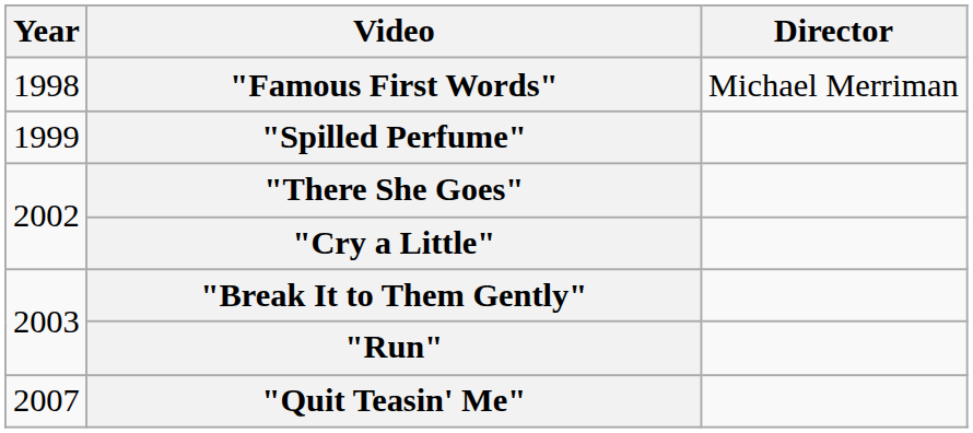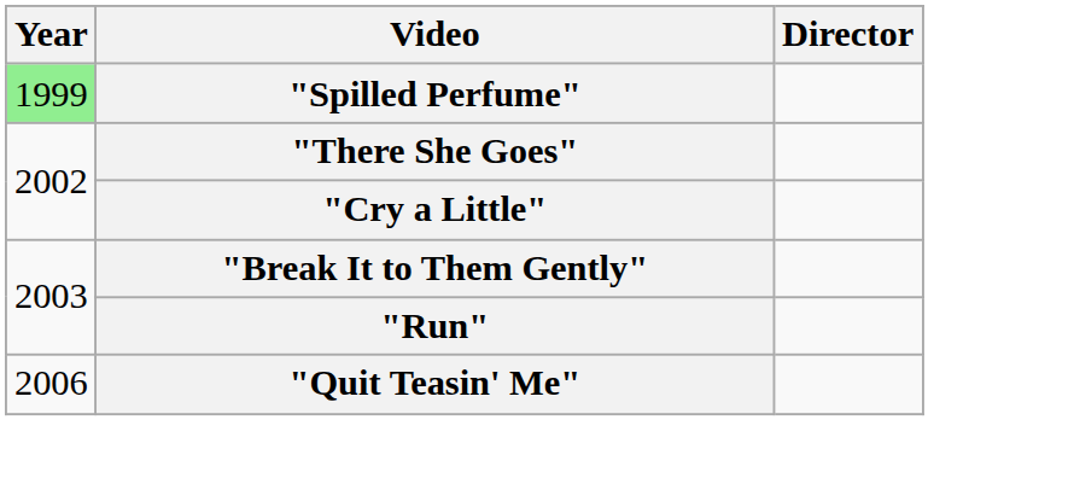- row: 1998 | "Famous First Words" | Michael Merriman
"Spilled Perfume" | Year: no background -> lightgreen background
"Quit Teasin' Me" | Year: 2007 -> 2006
